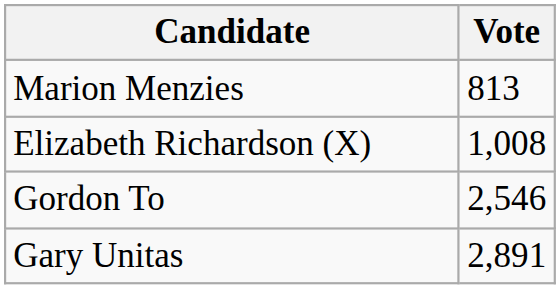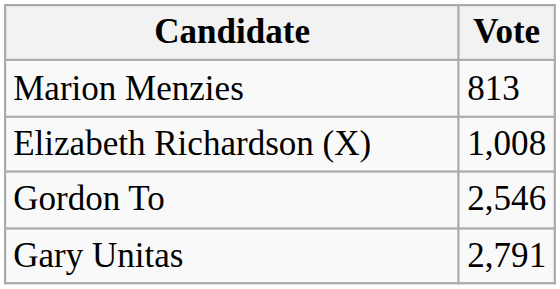Gary Unitas | Vote: 2,891 -> 2,791
